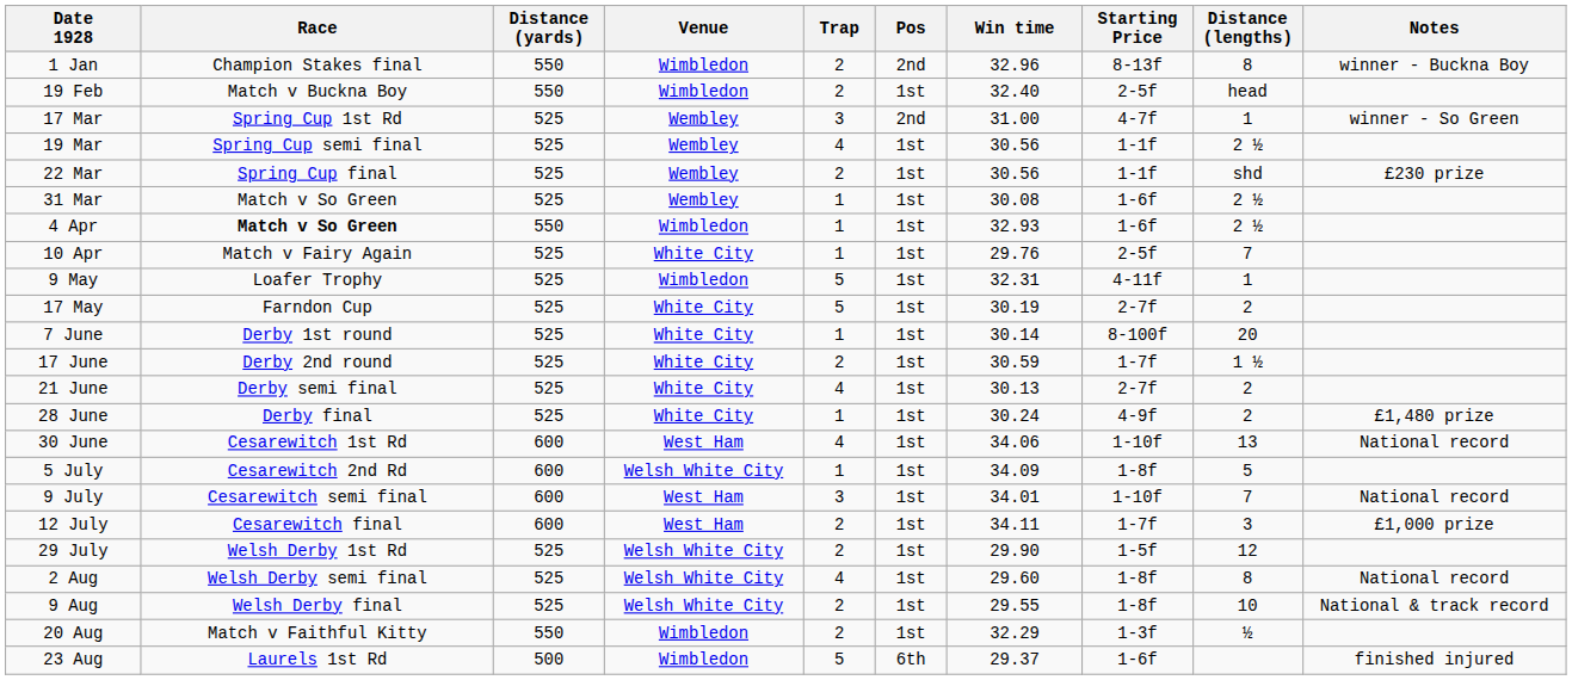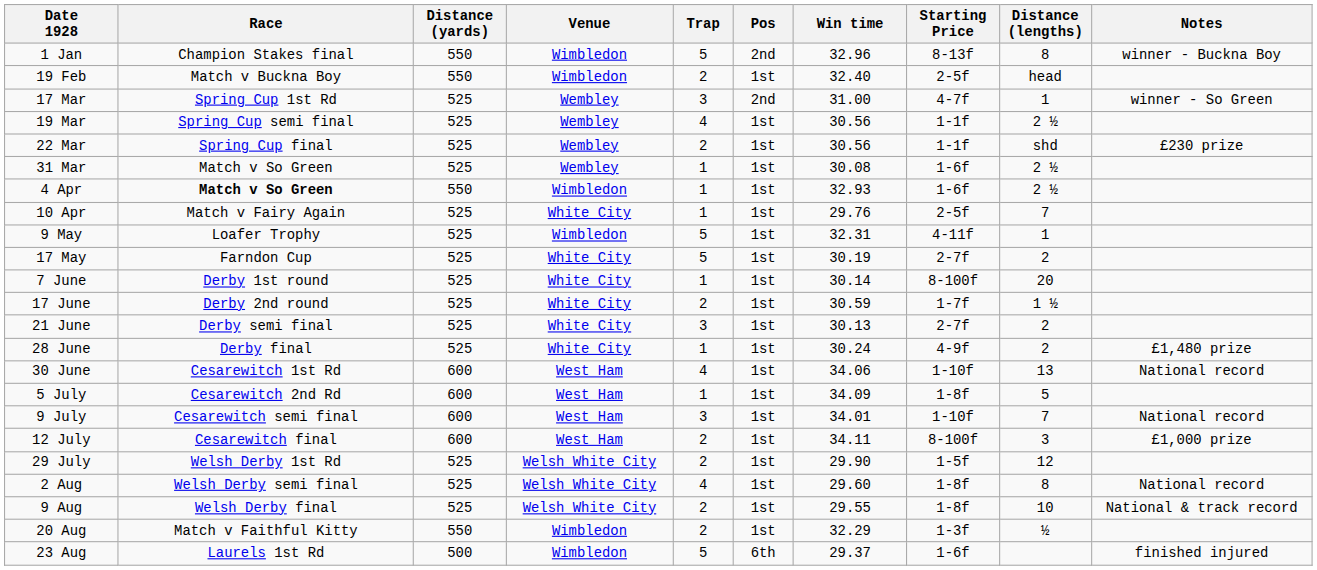1 Jan | Trap: 2 -> 5
21 June | Trap: 4 -> 3
5 July | Venue: Welsh White City -> West Ham
12 July | Starting Price: 1-7f -> 8-100f
